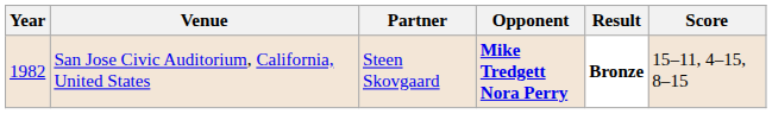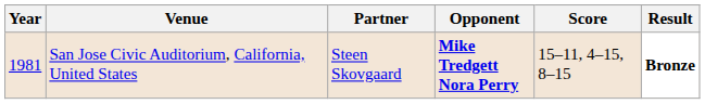columns swapped: Score <-> Result
San Jose Civic Auditorium, California, United States | Year: 1982 -> 1981
